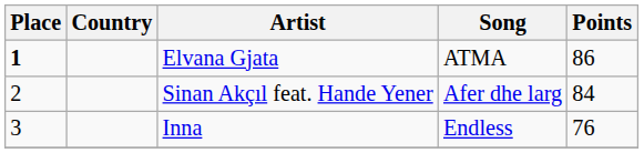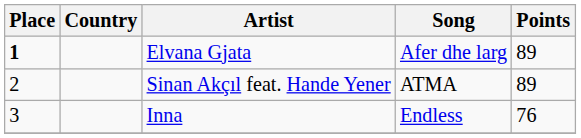Elvana Gjata | Song: ATMA -> Afer dhe larg
Elvana Gjata | Points: 86 -> 89
Sinan Akçıl feat. Hande Yener | Song: Afer dhe larg -> ATMA
Sinan Akçıl feat. Hande Yener | Points: 84 -> 89
